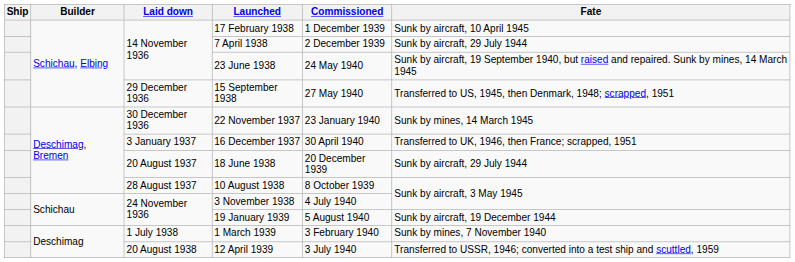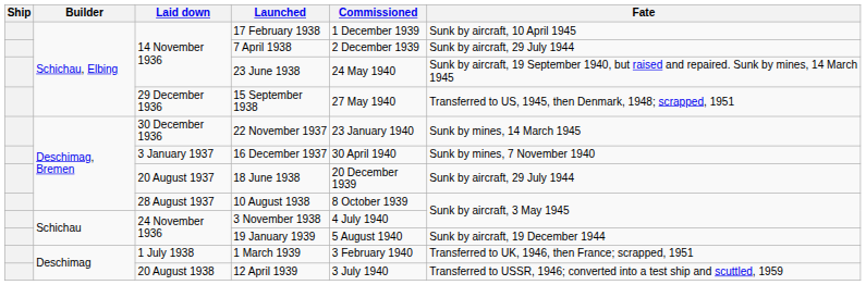16 December 1937 | Fate: Transferred to UK, 1946, then France; scrapped, 1951 -> Sunk by mines, 7 November 1940
1 March 1939 | Fate: Sunk by mines, 7 November 1940 -> Transferred to UK, 1946, then France; scrapped, 1951
